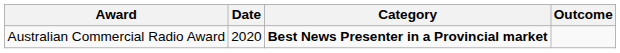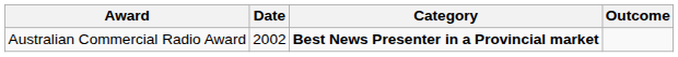Australian Commercial Radio Award | Date: 2020 -> 2002
